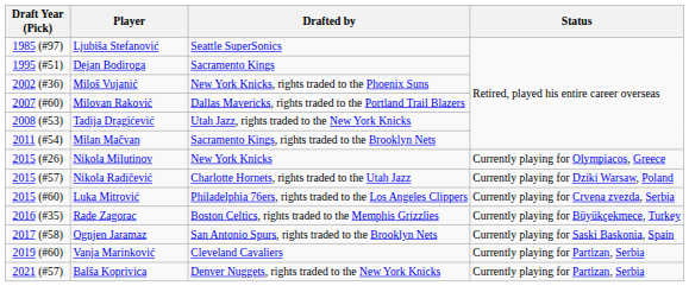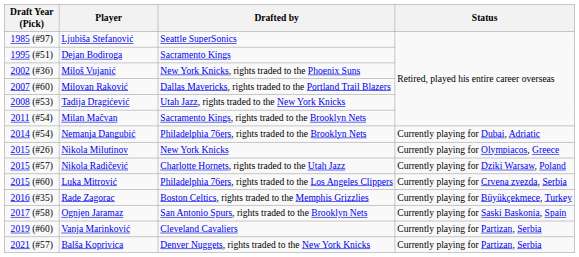+ row: 2014 (#54) | Nemanja Dangubić | Philadelphia 76ers, rights traded to the Brooklyn Nets | Currently playing for Dubai, Adriatic
